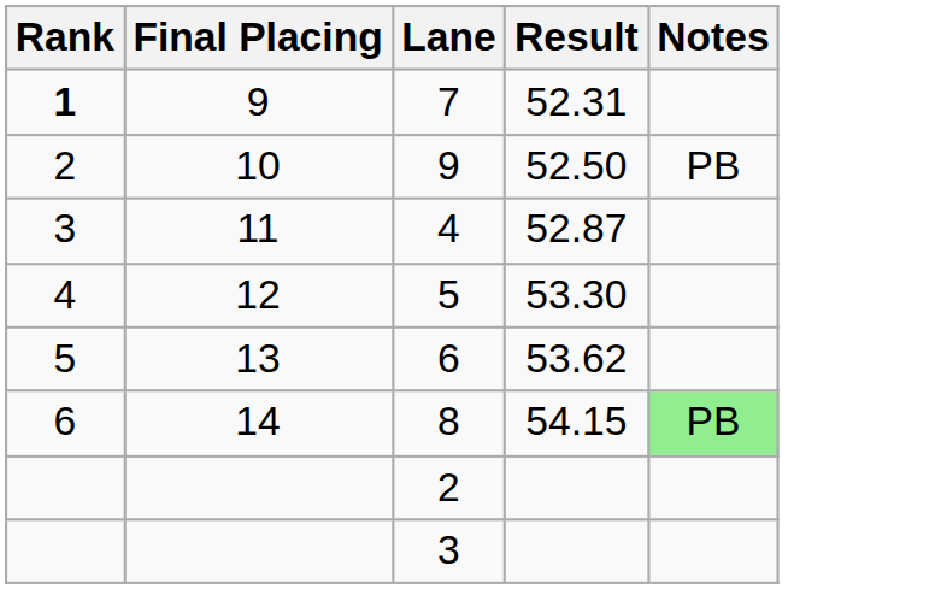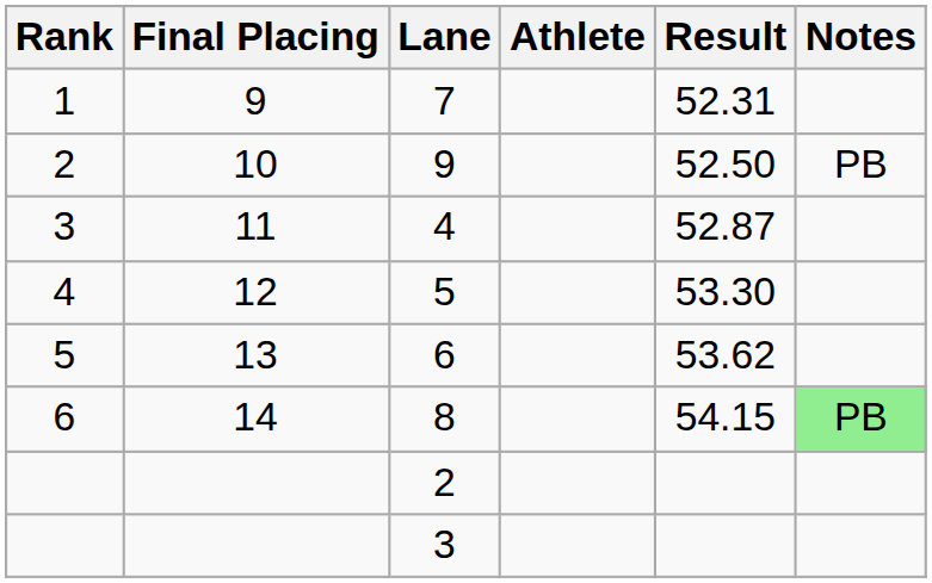+ column: Athlete
7 | Rank: bold -> normal
